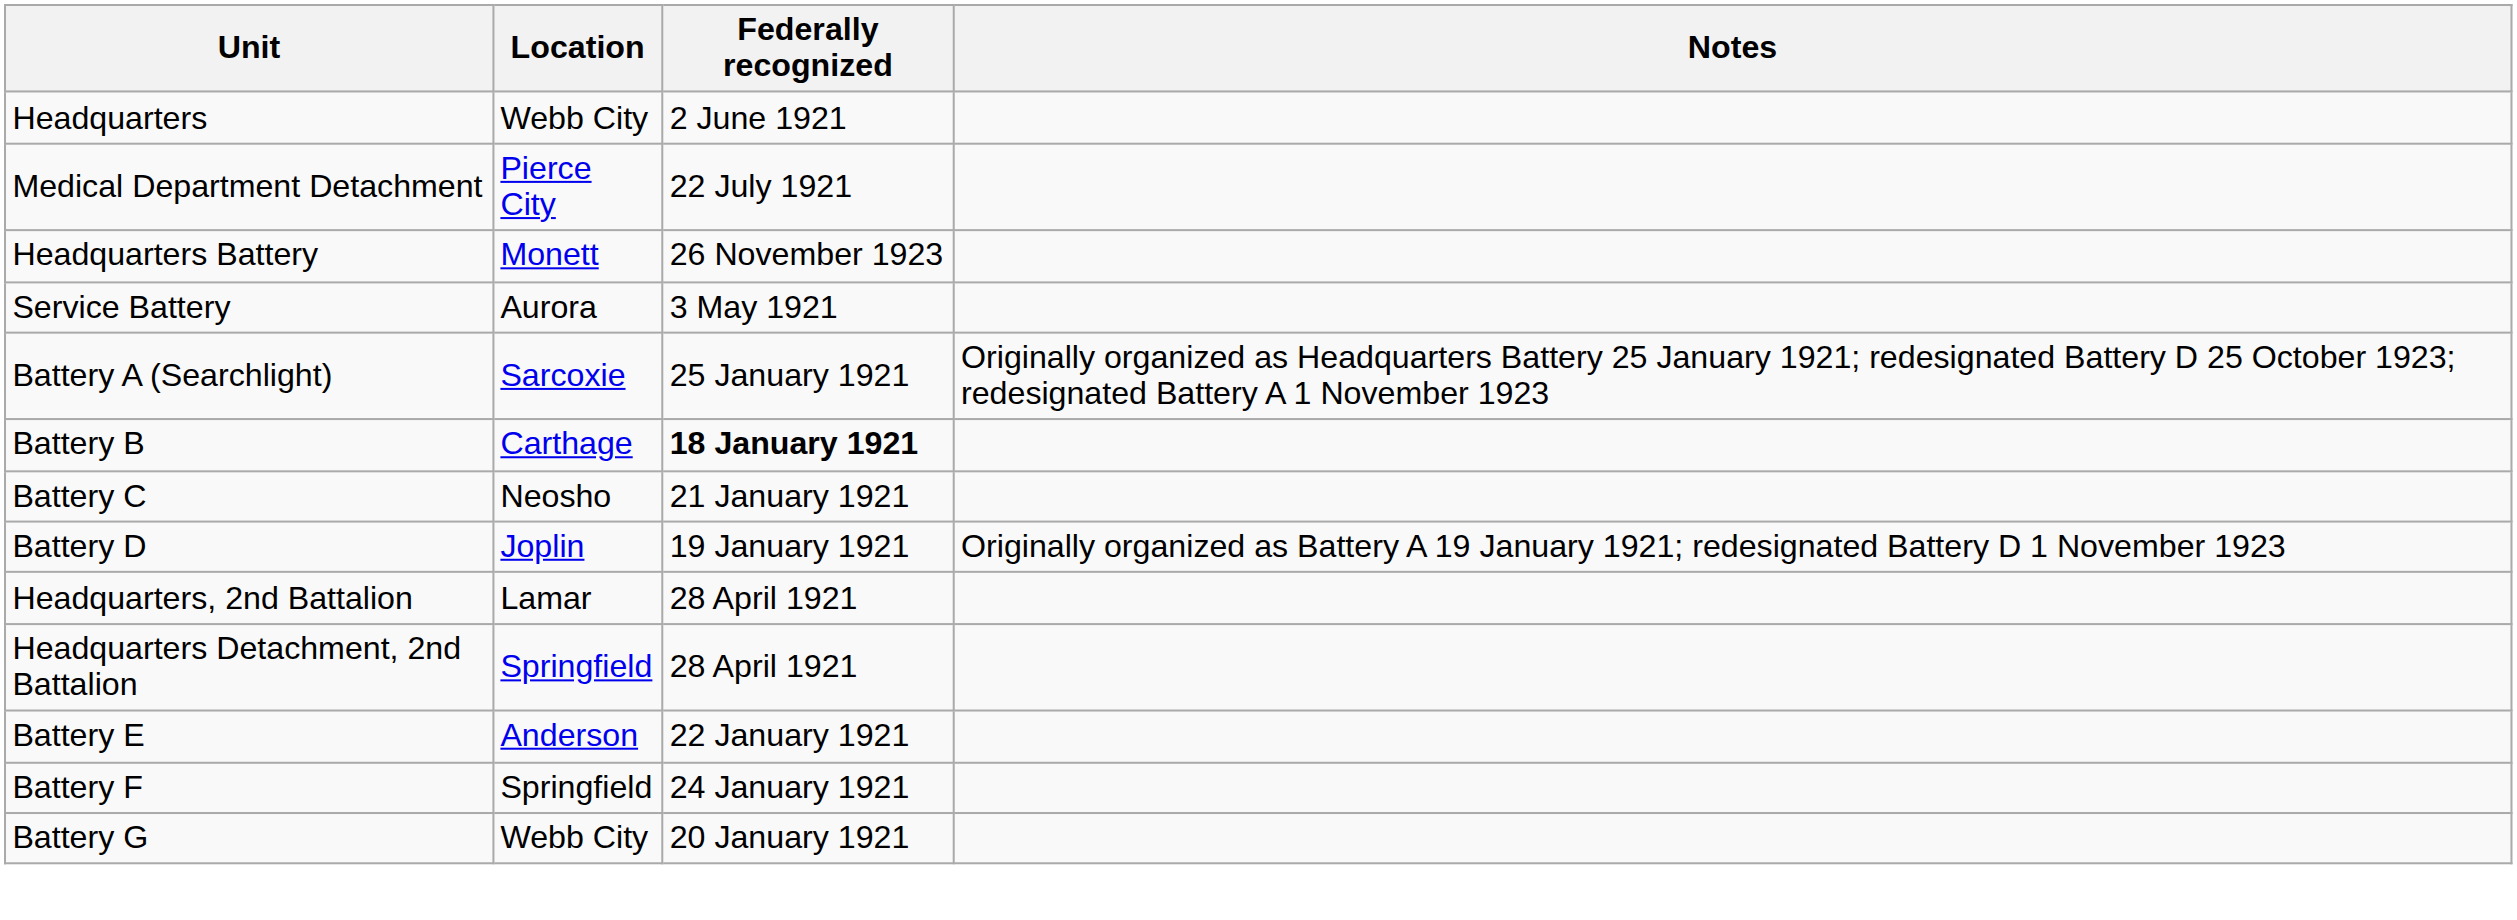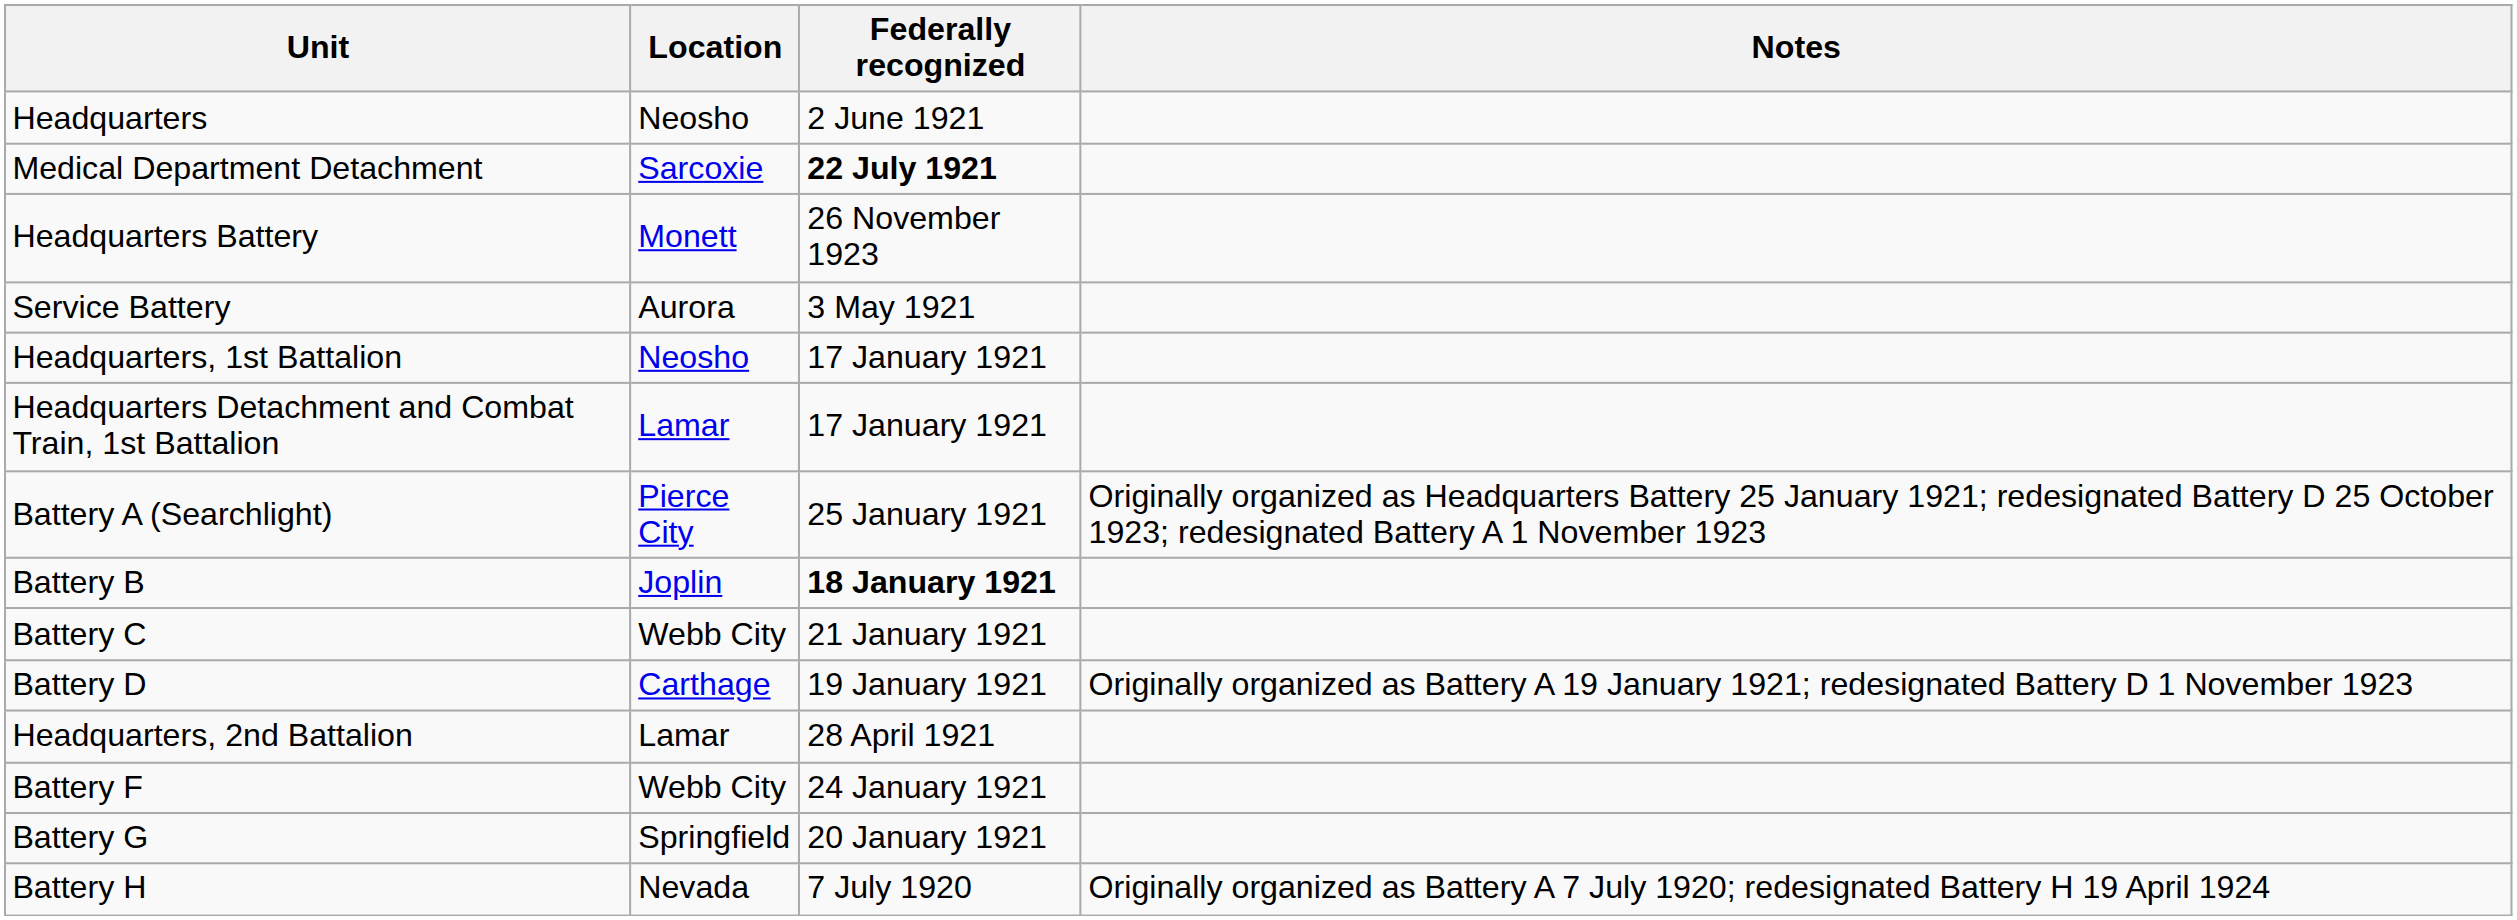Headquarters | Location: Webb City -> Neosho
Medical Department Detachment | Location: Pierce City -> Sarcoxie
Medical Department Detachment | Federally recognized: normal -> bold
+ row: Headquarters, 1st Battalion | Neosho | 17 January 1921
+ row: Headquarters Detachment and Combat Train, 1st Battalion | Lamar | 17 January 1921
Battery A (Searchlight) | Location: Sarcoxie -> Pierce City
Battery B | Location: Carthage -> Joplin
Battery C | Location: Neosho -> Webb City
Battery D | Location: Joplin -> Carthage
- row: Headquarters Detachment, 2nd Battalion | Springfield | 28 April 1921
- row: Battery E | Anderson | 22 January 1921
Battery F | Location: Springfield -> Webb City
Battery G | Location: Webb City -> Springfield
+ row: Battery H | Nevada | 7 July 1920 | Originally organized as Battery A 7 July 1920; redesignated Battery H 19 April 1924
